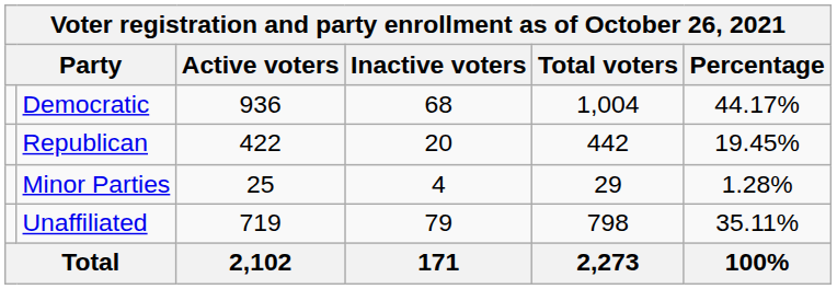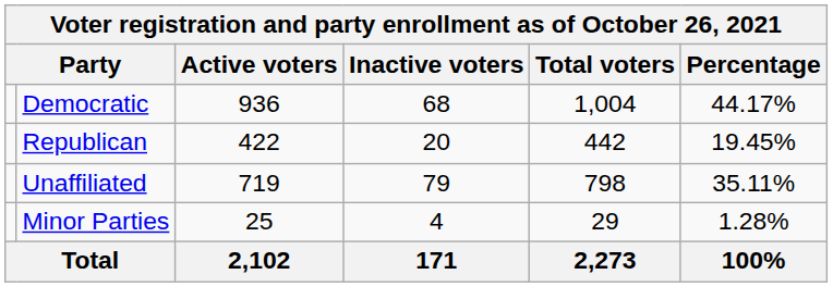rows swapped: Minor Parties <-> Unaffiliated
